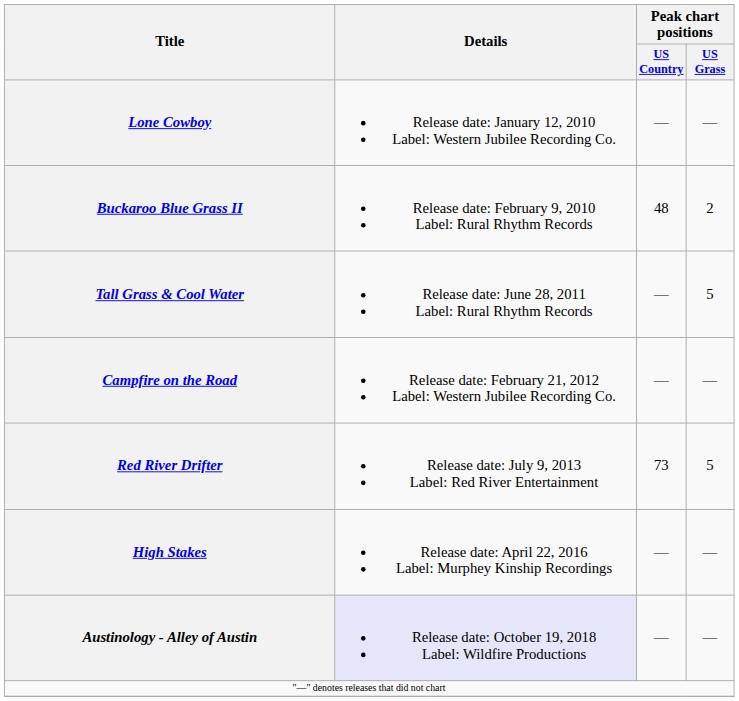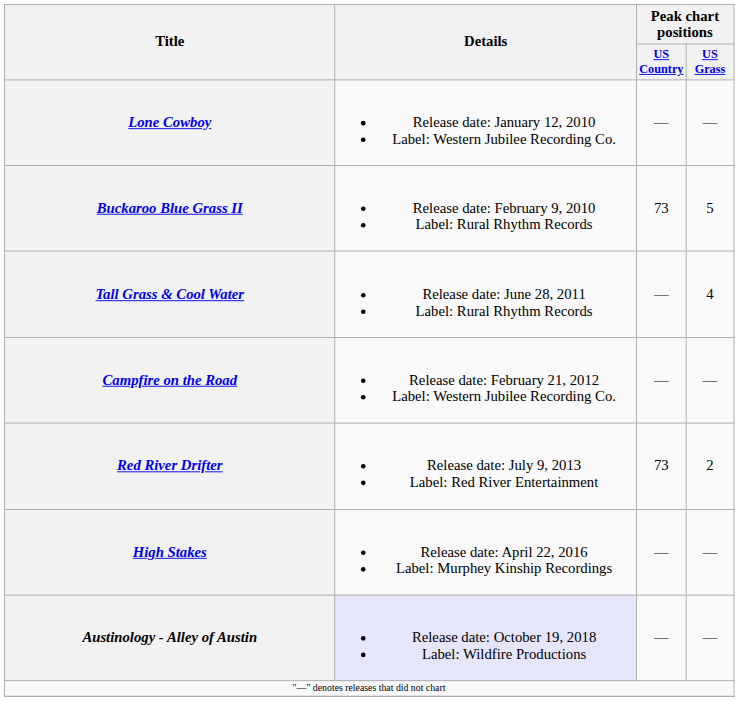Buckaroo Blue Grass II | Peak chart positions / US Country: 48 -> 73
Buckaroo Blue Grass II | Peak chart positions / US Grass: 2 -> 5
Tall Grass & Cool Water | Peak chart positions / US Grass: 5 -> 4
Red River Drifter | Peak chart positions / US Grass: 5 -> 2
